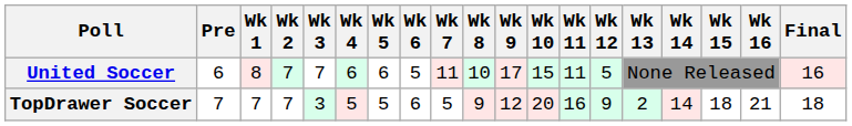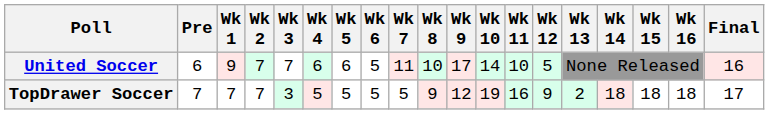United Soccer | Wk 1: 8 -> 9
United Soccer | Wk 10: 15 -> 14
United Soccer | Wk 11: 11 -> 10
TopDrawer Soccer | Wk 6: 6 -> 5
TopDrawer Soccer | Wk 10: 20 -> 19
TopDrawer Soccer | Wk 14: 14 -> 18
TopDrawer Soccer | Wk 16: 21 -> 18
TopDrawer Soccer | Final: 18 -> 17
